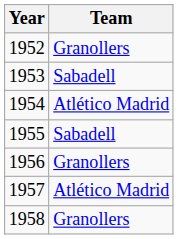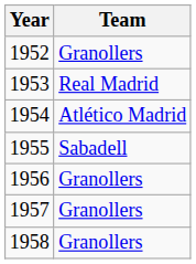1953 | Team: Sabadell -> Real Madrid
1957 | Team: Atlético Madrid -> Granollers
